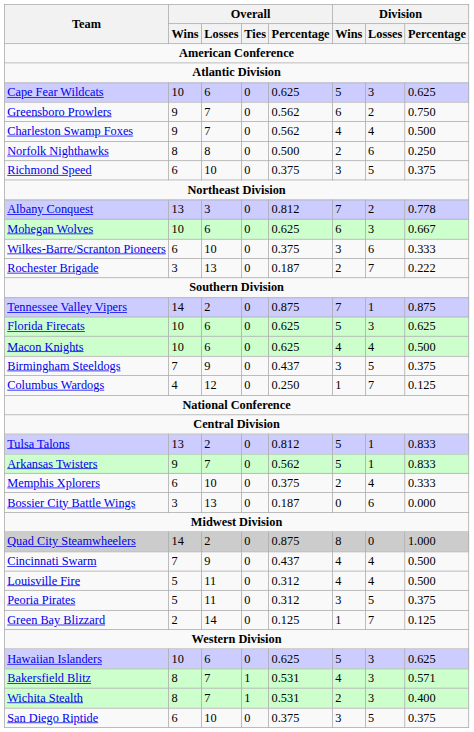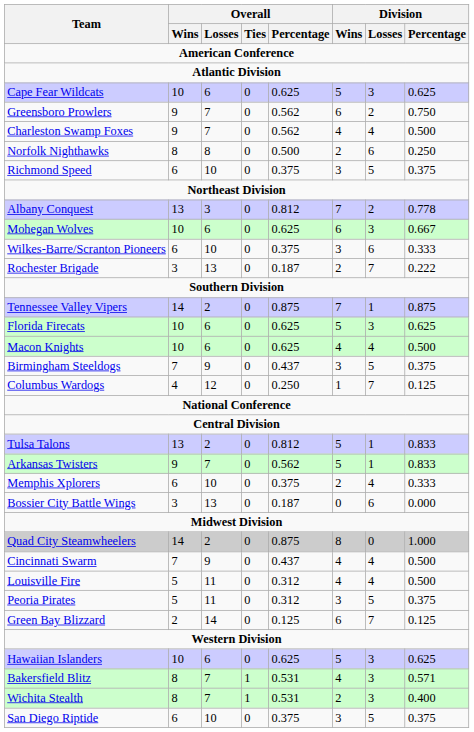Green Bay Blizzard | Division / Wins: 1 -> 6
